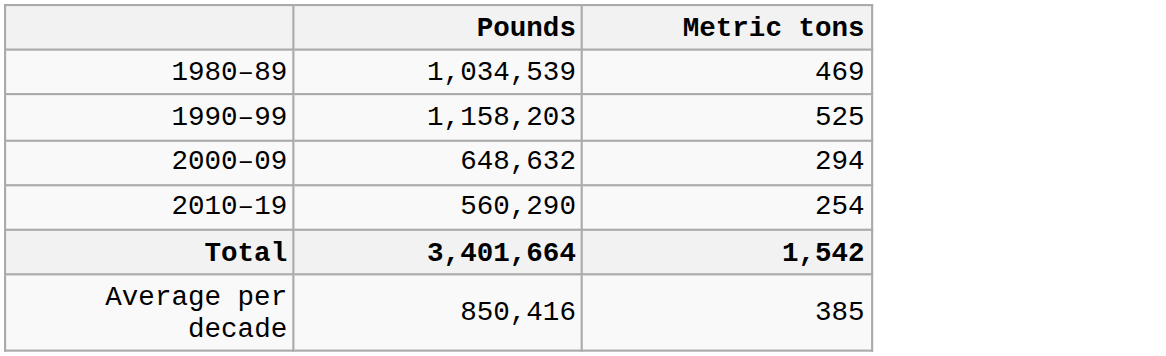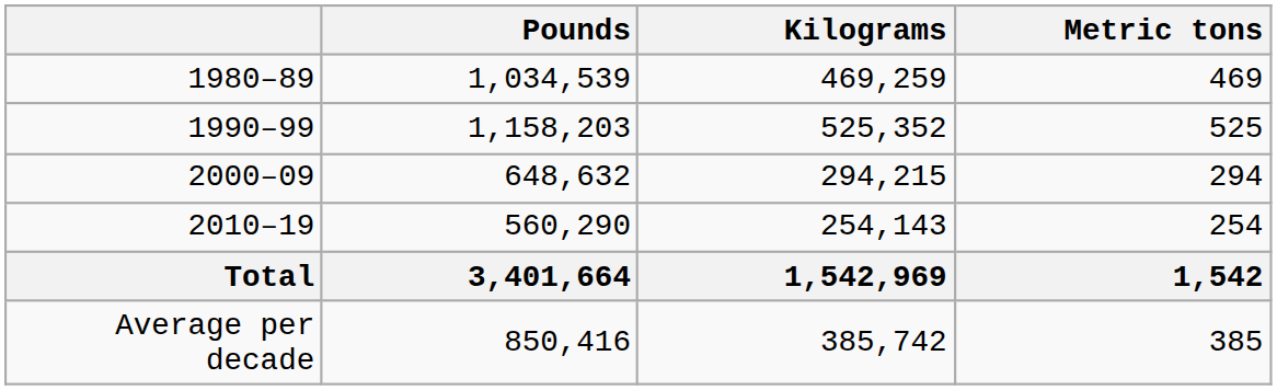+ column: Kilograms | 469,259 | 525,352 | 294,215 | 254,143 | 1,542,969 | 385,742
